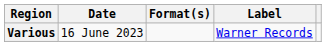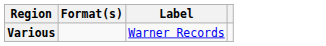- column: Date | 16 June 2023
